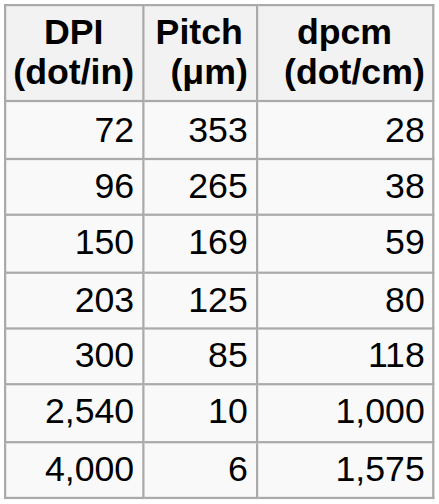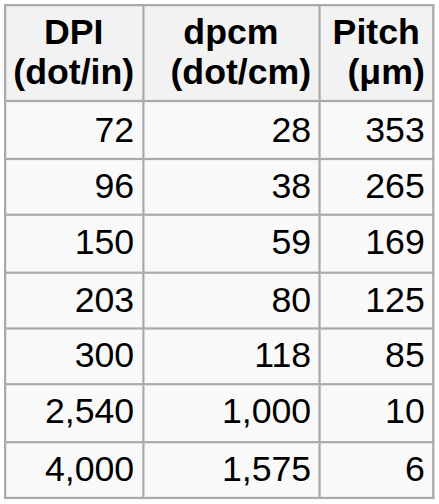columns swapped: dpcm (dot/cm) <-> Pitch (μm)
